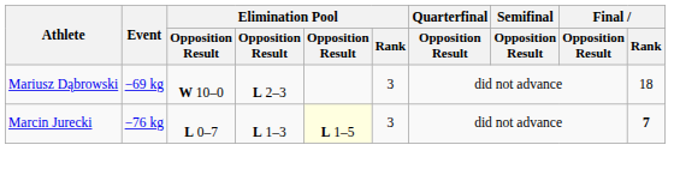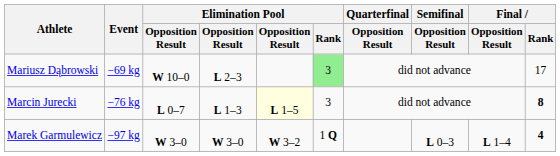Mariusz Dąbrowski | Elimination Pool / Rank: no background -> lightgreen background
Mariusz Dąbrowski | Final / Rank: 18 -> 17
Marcin Jurecki | Final / Rank: 7 -> 8
+ row: Marek Garmulewicz | −97 kg | W 3–0 | W 3–0 | W 3–2 | 1 Q | L 0–3 | L 1–4 | 4
